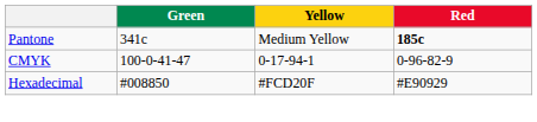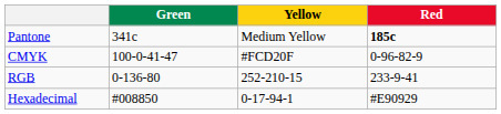CMYK | Yellow: 0-17-94-1 -> #FCD20F
+ row: RGB | 0-136-80 | 252-210-15 | 233-9-41
Hexadecimal | Yellow: #FCD20F -> 0-17-94-1
